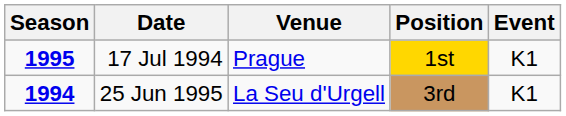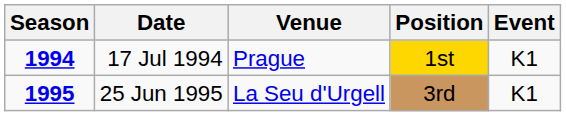17 Jul 1994 | Season: 1995 -> 1994
25 Jun 1995 | Season: 1994 -> 1995
